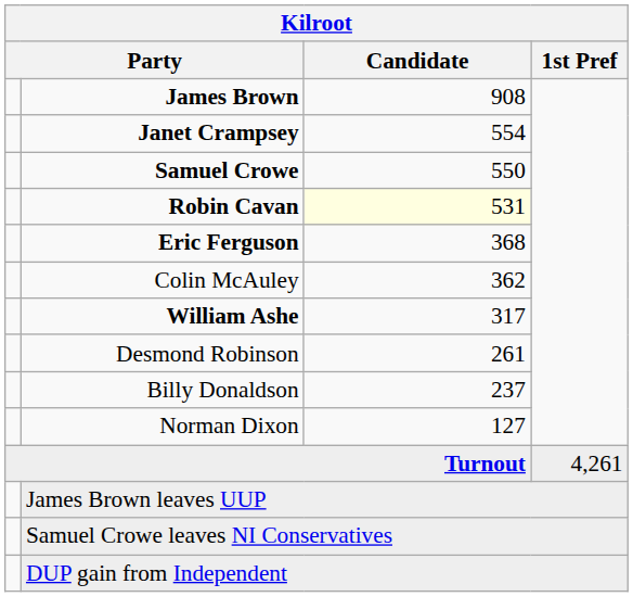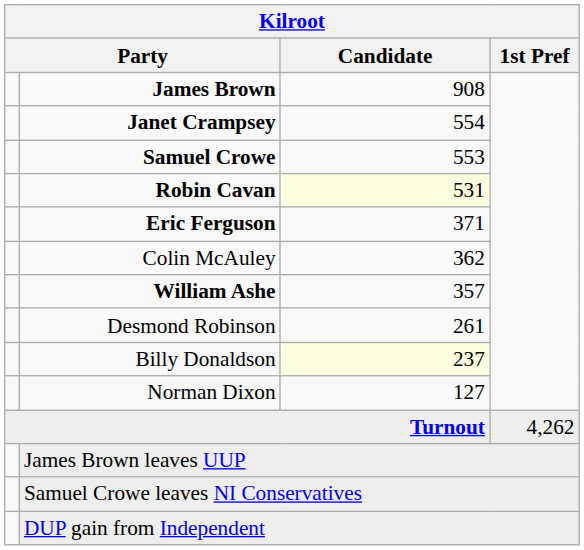Samuel Crowe | Candidate: 550 -> 553
Eric Ferguson | Candidate: 368 -> 371
William Ashe | Candidate: 317 -> 357
Billy Donaldson | Candidate: no background -> lightyellow background
Turnout | 1st Pref: 4,261 -> 4,262
